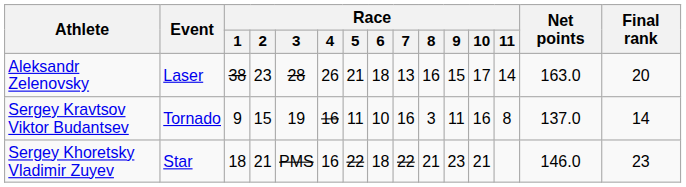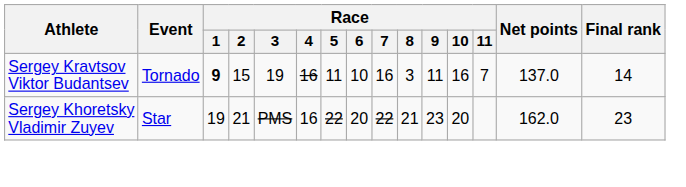- row: Aleksandr Zelenovsky | Laser | 38 | 23 | 28 | 26 | 21 | 18 | 13 | 16 | 15 | 17 | 14 | 163.0 | 20
Sergey Kravtsov Viktor Budantsev | Race / 1: normal -> bold
Sergey Kravtsov Viktor Budantsev | Race / 11: 8 -> 7
Sergey Khoretsky Vladimir Zuyev | Race / 1: 18 -> 19
Sergey Khoretsky Vladimir Zuyev | Race / 6: 18 -> 20
Sergey Khoretsky Vladimir Zuyev | Race / 10: 21 -> 20
Sergey Khoretsky Vladimir Zuyev | Net points: 146.0 -> 162.0
